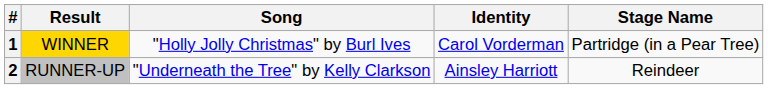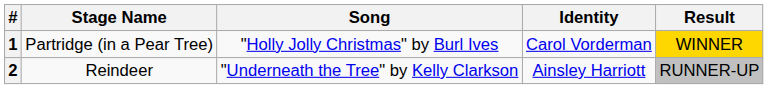columns swapped: Stage Name <-> Result
